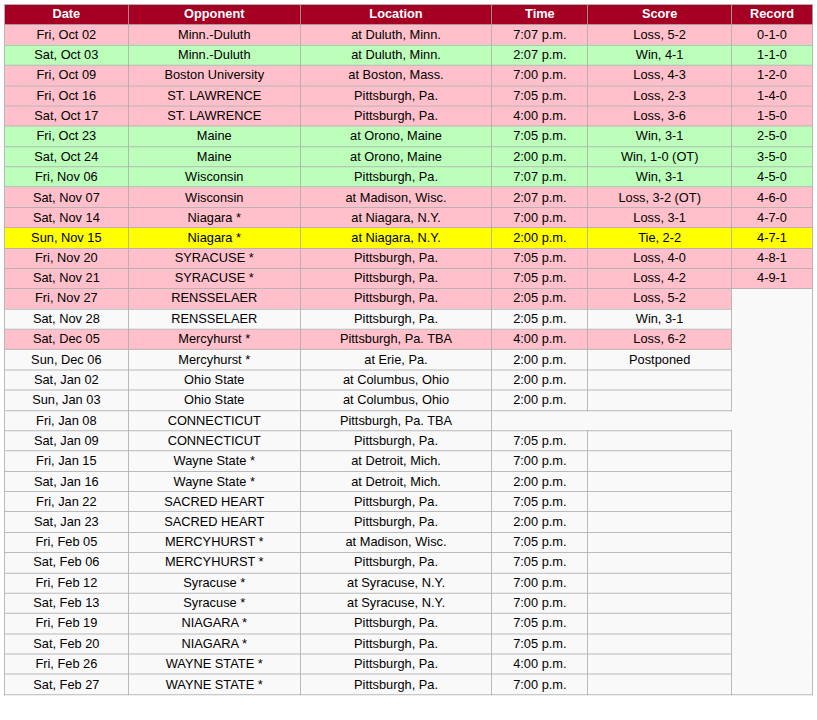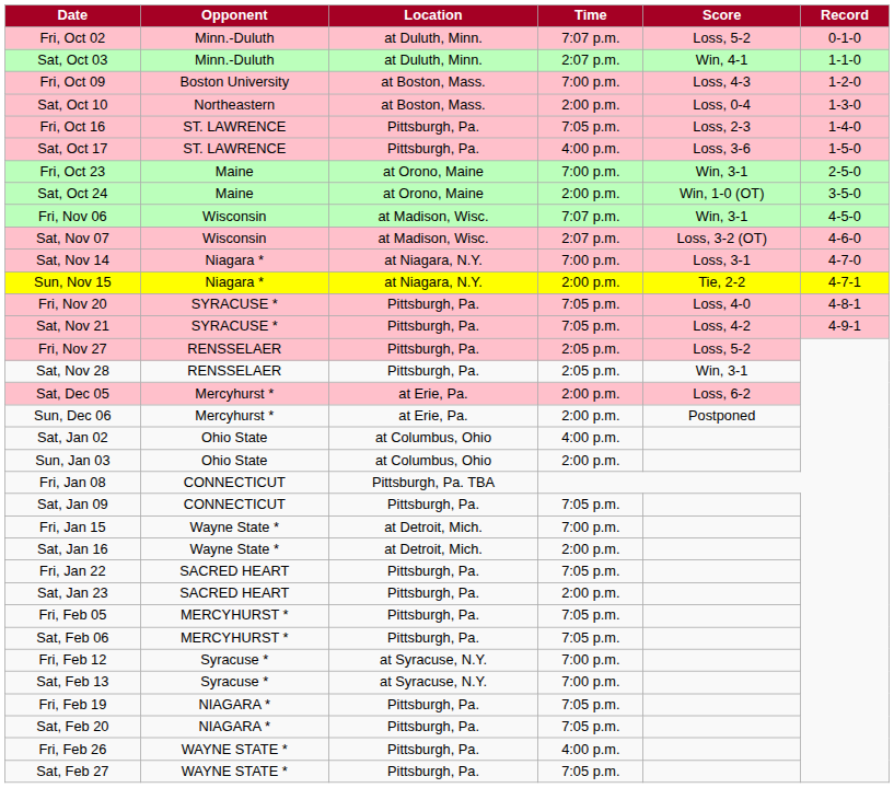+ row: Sat, Oct 10 | Northeastern | at Boston, Mass. | 2:00 p.m. | Loss, 0-4 | 1-3-0
Fri, Oct 23 | Time: 7:05 p.m. -> 7:00 p.m.
Fri, Nov 06 | Location: Pittsburgh, Pa. -> at Madison, Wisc.
Sat, Dec 05 | Location: Pittsburgh, Pa. TBA -> at Erie, Pa.
Sat, Dec 05 | Time: 4:00 p.m. -> 2:00 p.m.
Sat, Jan 02 | Time: 2:00 p.m. -> 4:00 p.m.
Fri, Feb 05 | Location: at Madison, Wisc. -> Pittsburgh, Pa.
Sat, Feb 27 | Time: 7:00 p.m. -> 7:05 p.m.
